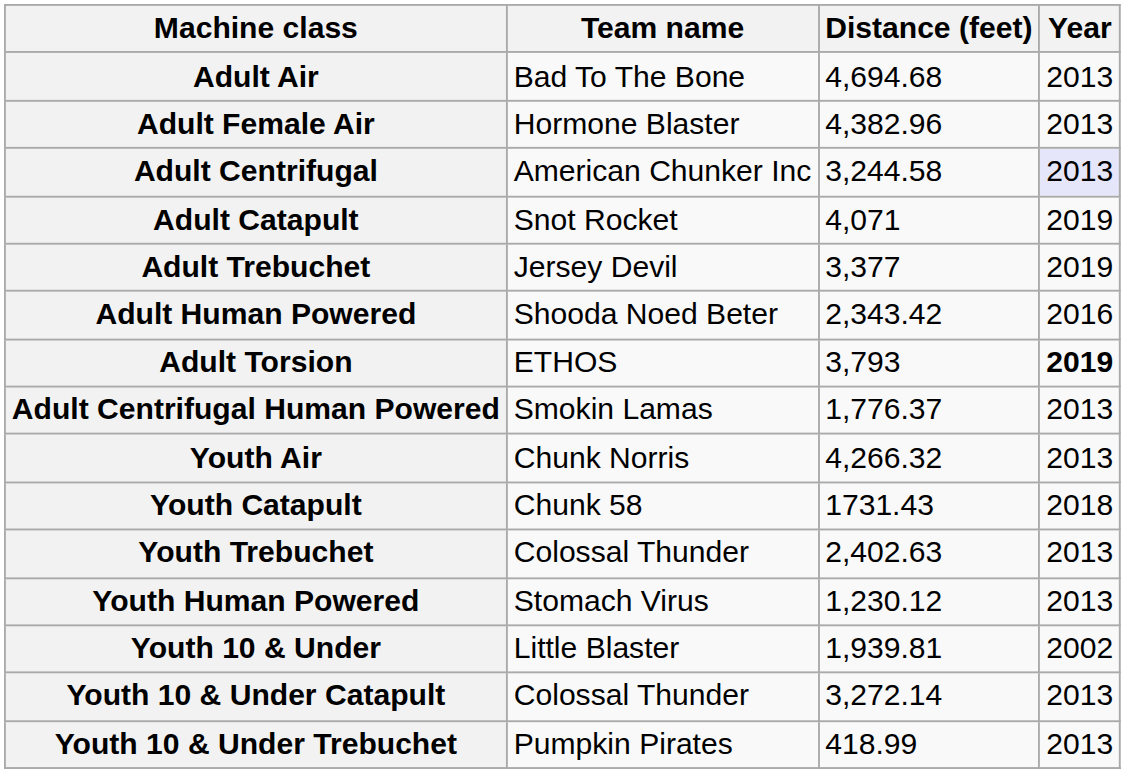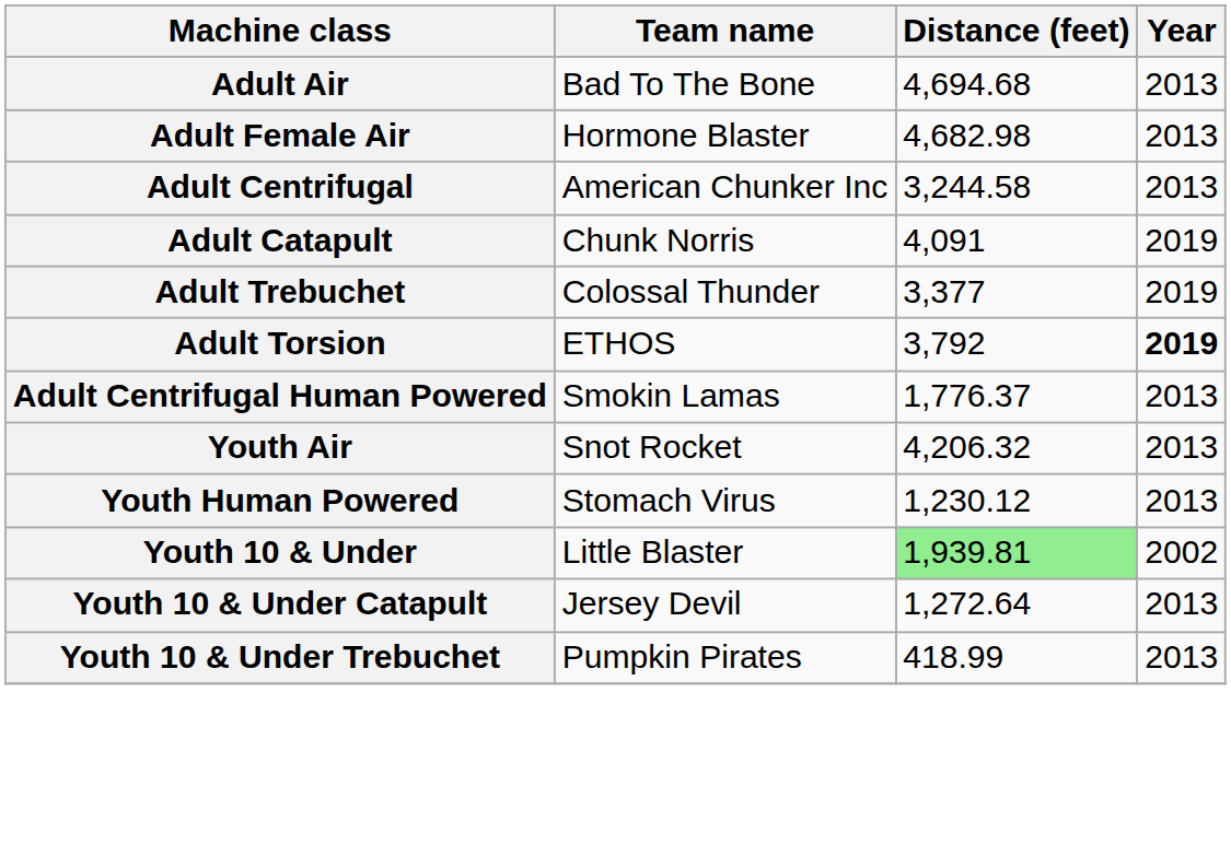Adult Female Air | Distance (feet): 4,382.96 -> 4,682.98
Adult Centrifugal | Year: lavender background -> no background
Adult Catapult | Team name: Snot Rocket -> Chunk Norris
Adult Catapult | Distance (feet): 4,071 -> 4,091
Adult Trebuchet | Team name: Jersey Devil -> Colossal Thunder
- row: Adult Human Powered | Shooda Noed Beter | 2,343.42 | 2016
Adult Torsion | Distance (feet): 3,793 -> 3,792
Youth Air | Team name: Chunk Norris -> Snot Rocket
Youth Air | Distance (feet): 4,266.32 -> 4,206.32
- row: Youth Catapult | Chunk 58 | 1731.43 | 2018
- row: Youth Trebuchet | Colossal Thunder | 2,402.63 | 2013
Youth 10 & Under | Distance (feet): no background -> lightgreen background
Youth 10 & Under Catapult | Team name: Colossal Thunder -> Jersey Devil
Youth 10 & Under Catapult | Distance (feet): 3,272.14 -> 1,272.64
